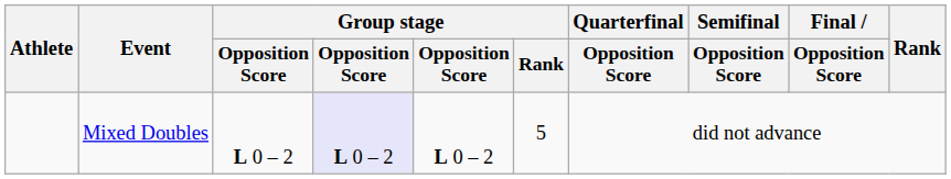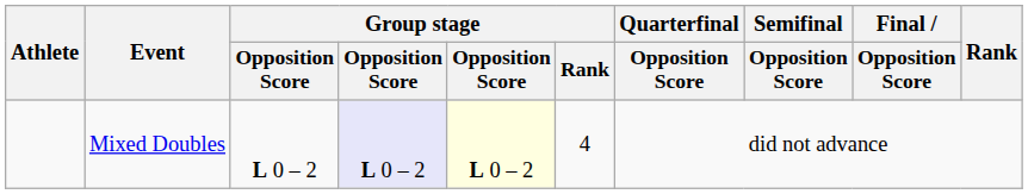Mixed Doubles | column 5: no background -> lightyellow background
Mixed Doubles | Group stage / Rank: 5 -> 4
